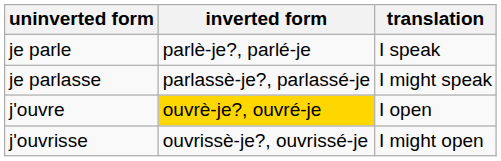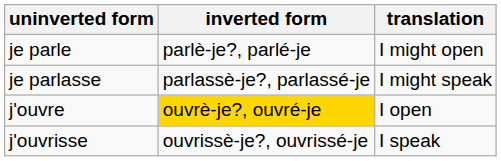je parle | translation: I speak -> I might open
j'ouvrisse | translation: I might open -> I speak
